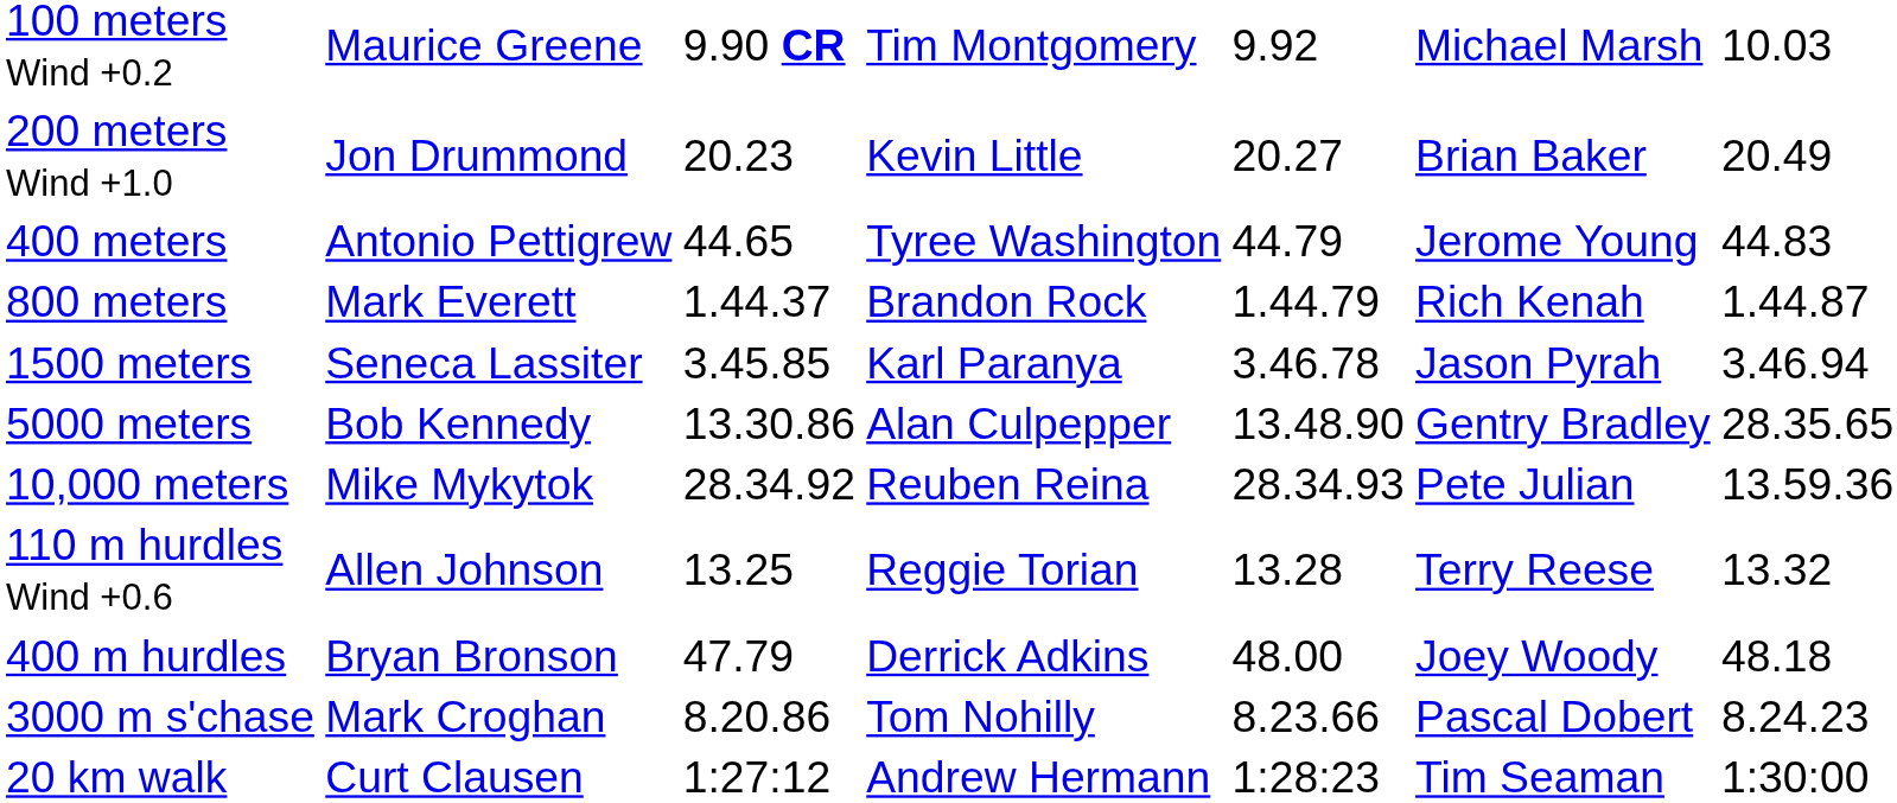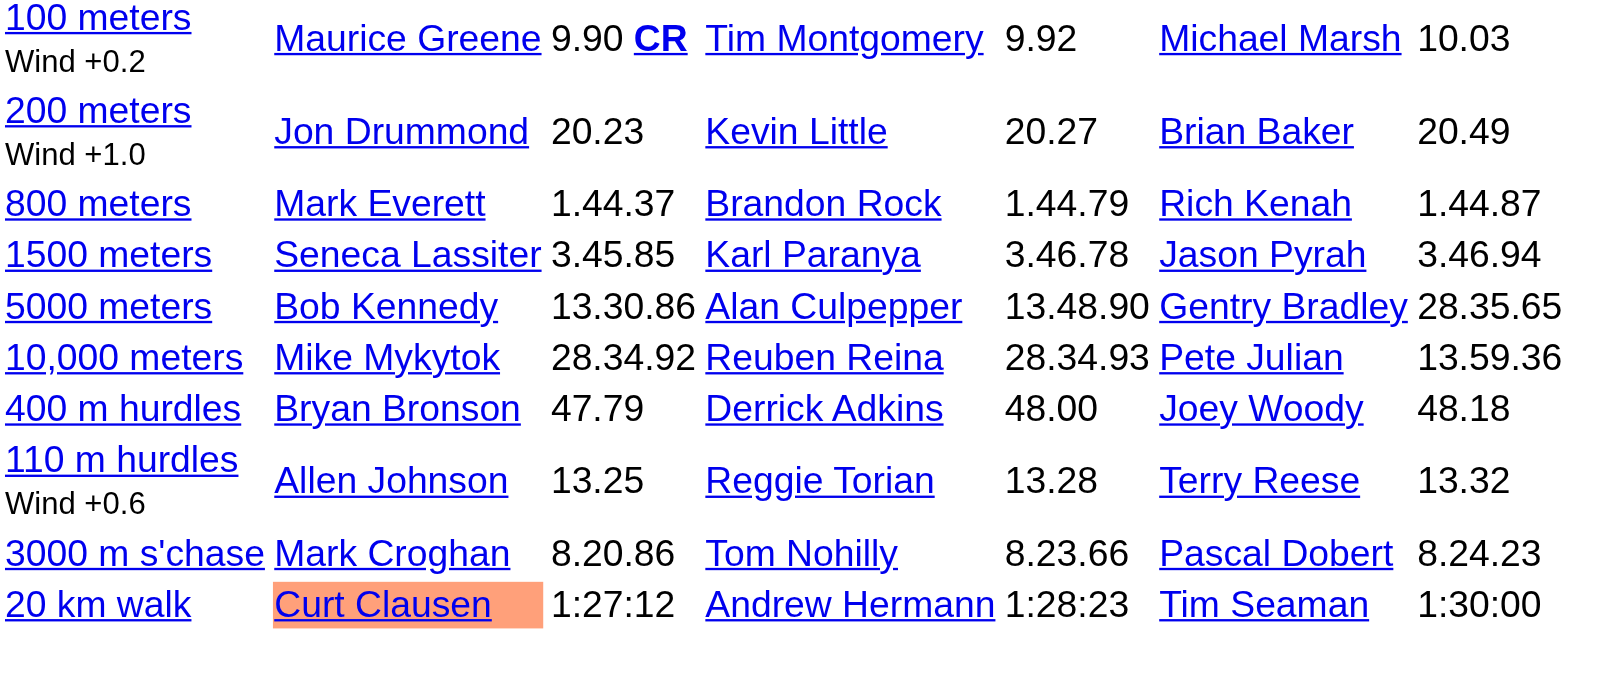- row: 400 meters | Antonio Pettigrew | 44.65 | Tyree Washington | 44.79 | Jerome Young | 44.83
rows swapped: 110 m hurdles Wind +0.6 <-> 400 m hurdles
20 km walk | column 2: no background -> lightsalmon background
